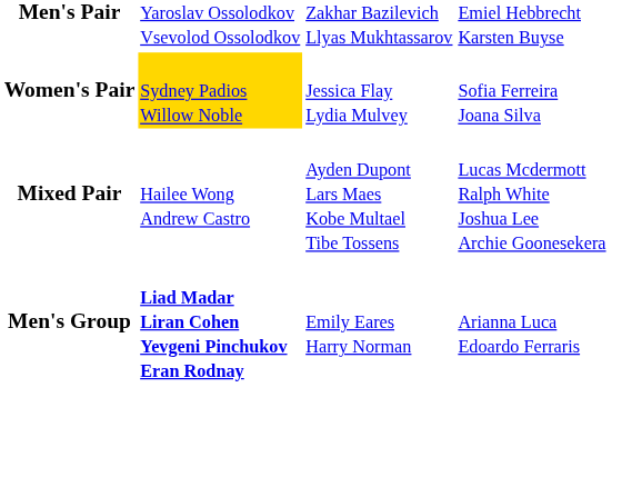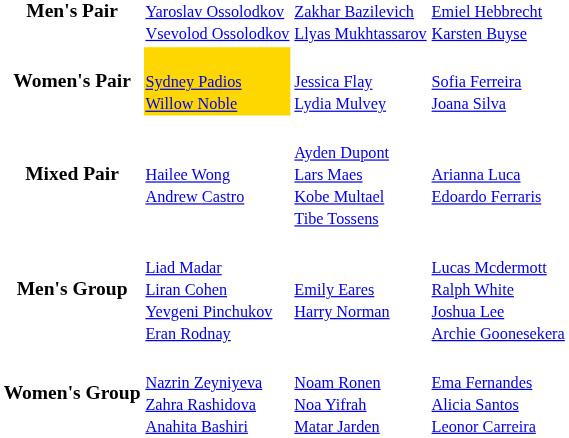Mixed Pair | column 4: Lucas Mcdermott Ralph White Joshua Lee Archie Goonesekera -> Arianna Luca Edoardo Ferraris
Men's Group | column 2: bold -> normal
Men's Group | column 4: Arianna Luca Edoardo Ferraris -> Lucas Mcdermott Ralph White Joshua Lee Archie Goonesekera
+ row: Women's Group | Nazrin Zeyniyeva Zahra Rashidova Anahita Bashiri | Noam Ronen Noa Yifrah Matar Jarden | Ema Fernandes Alicia Santos Leonor Carreira
